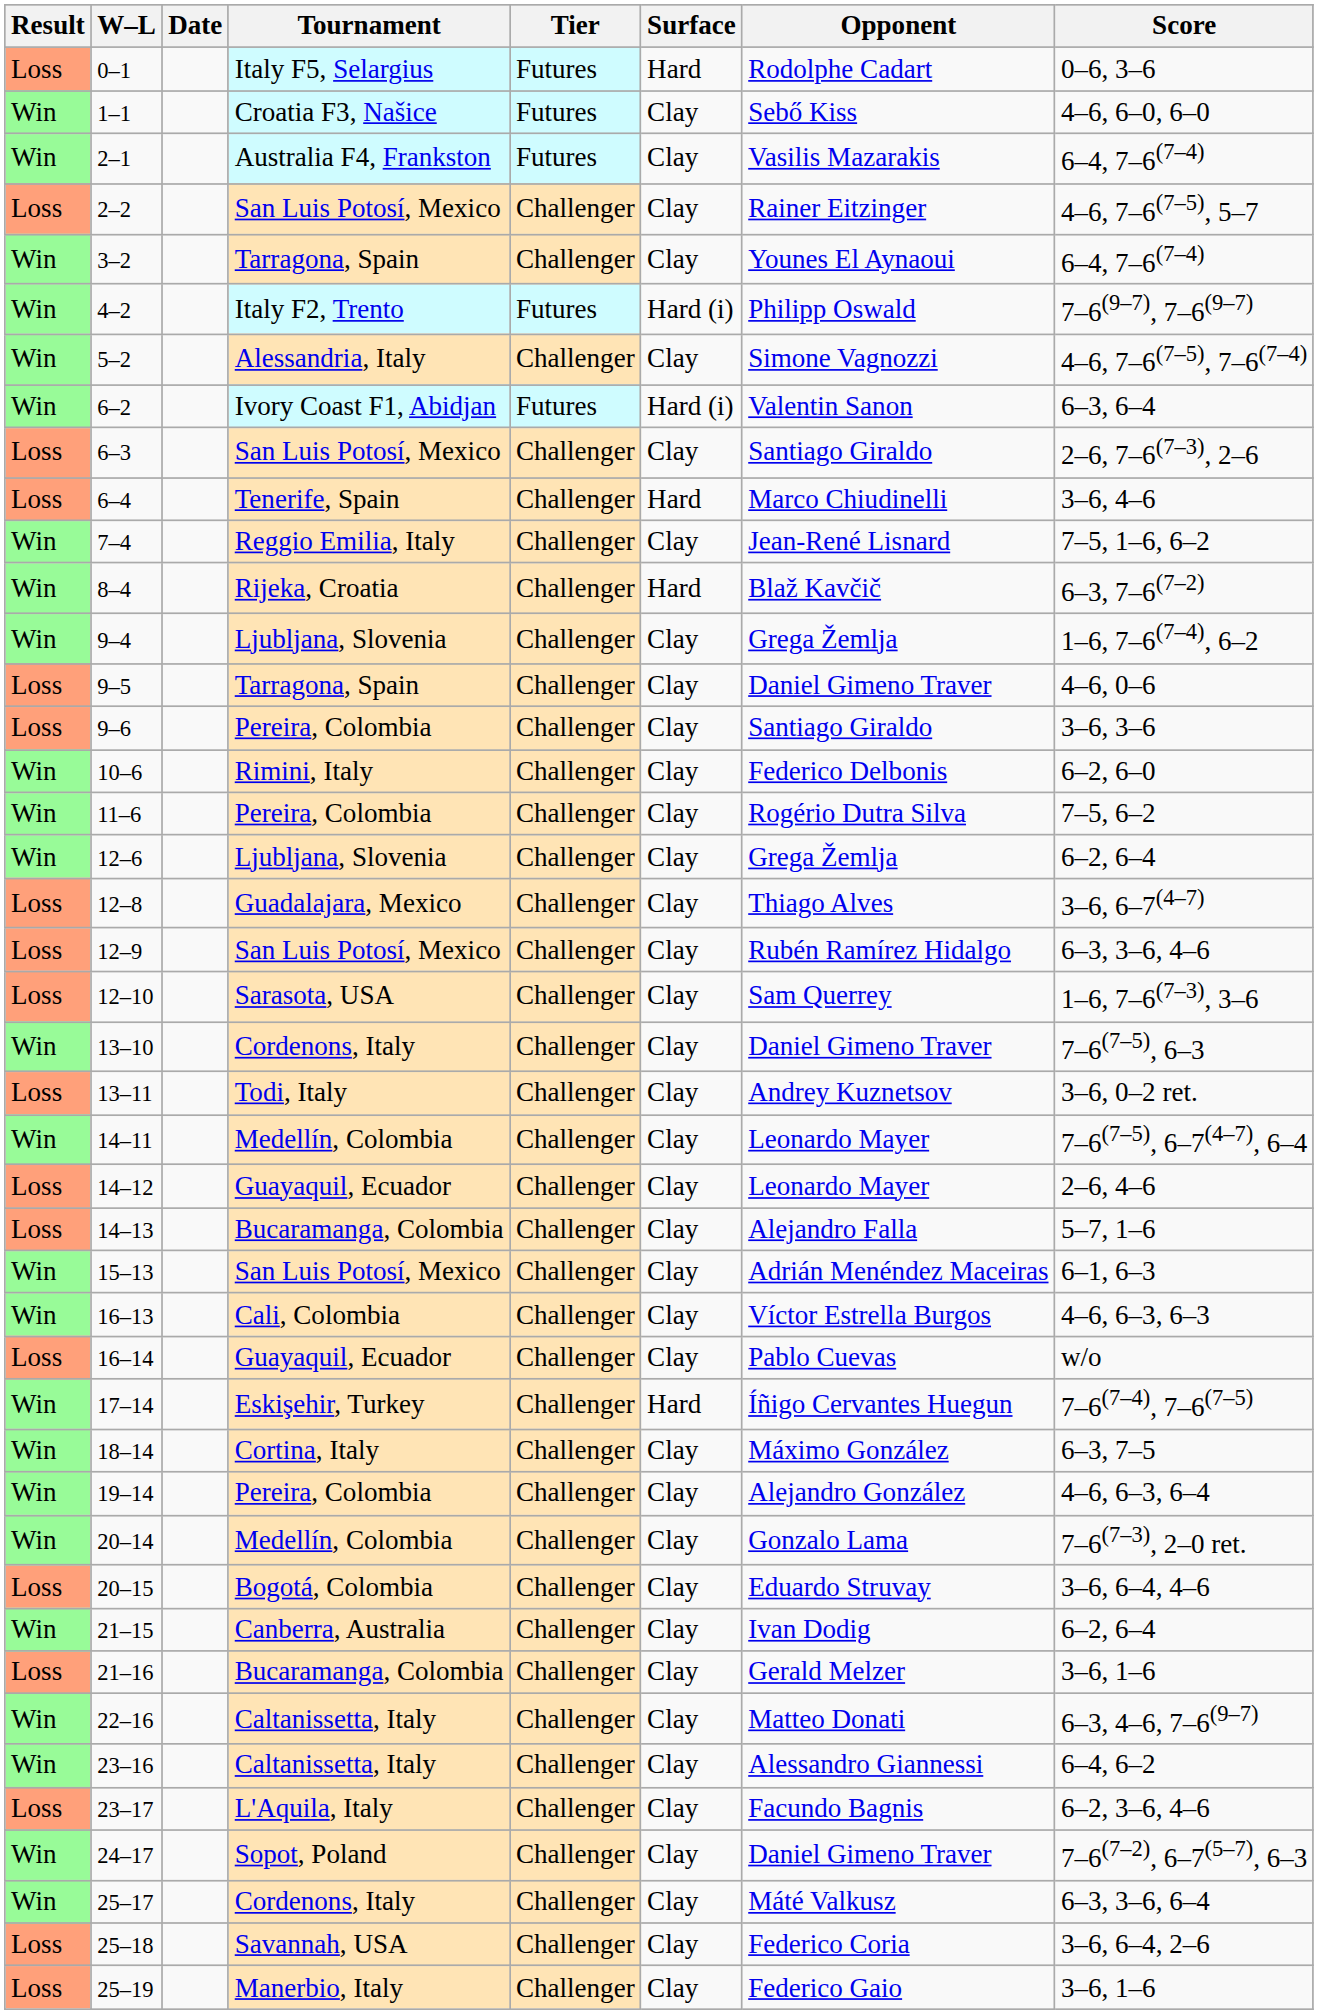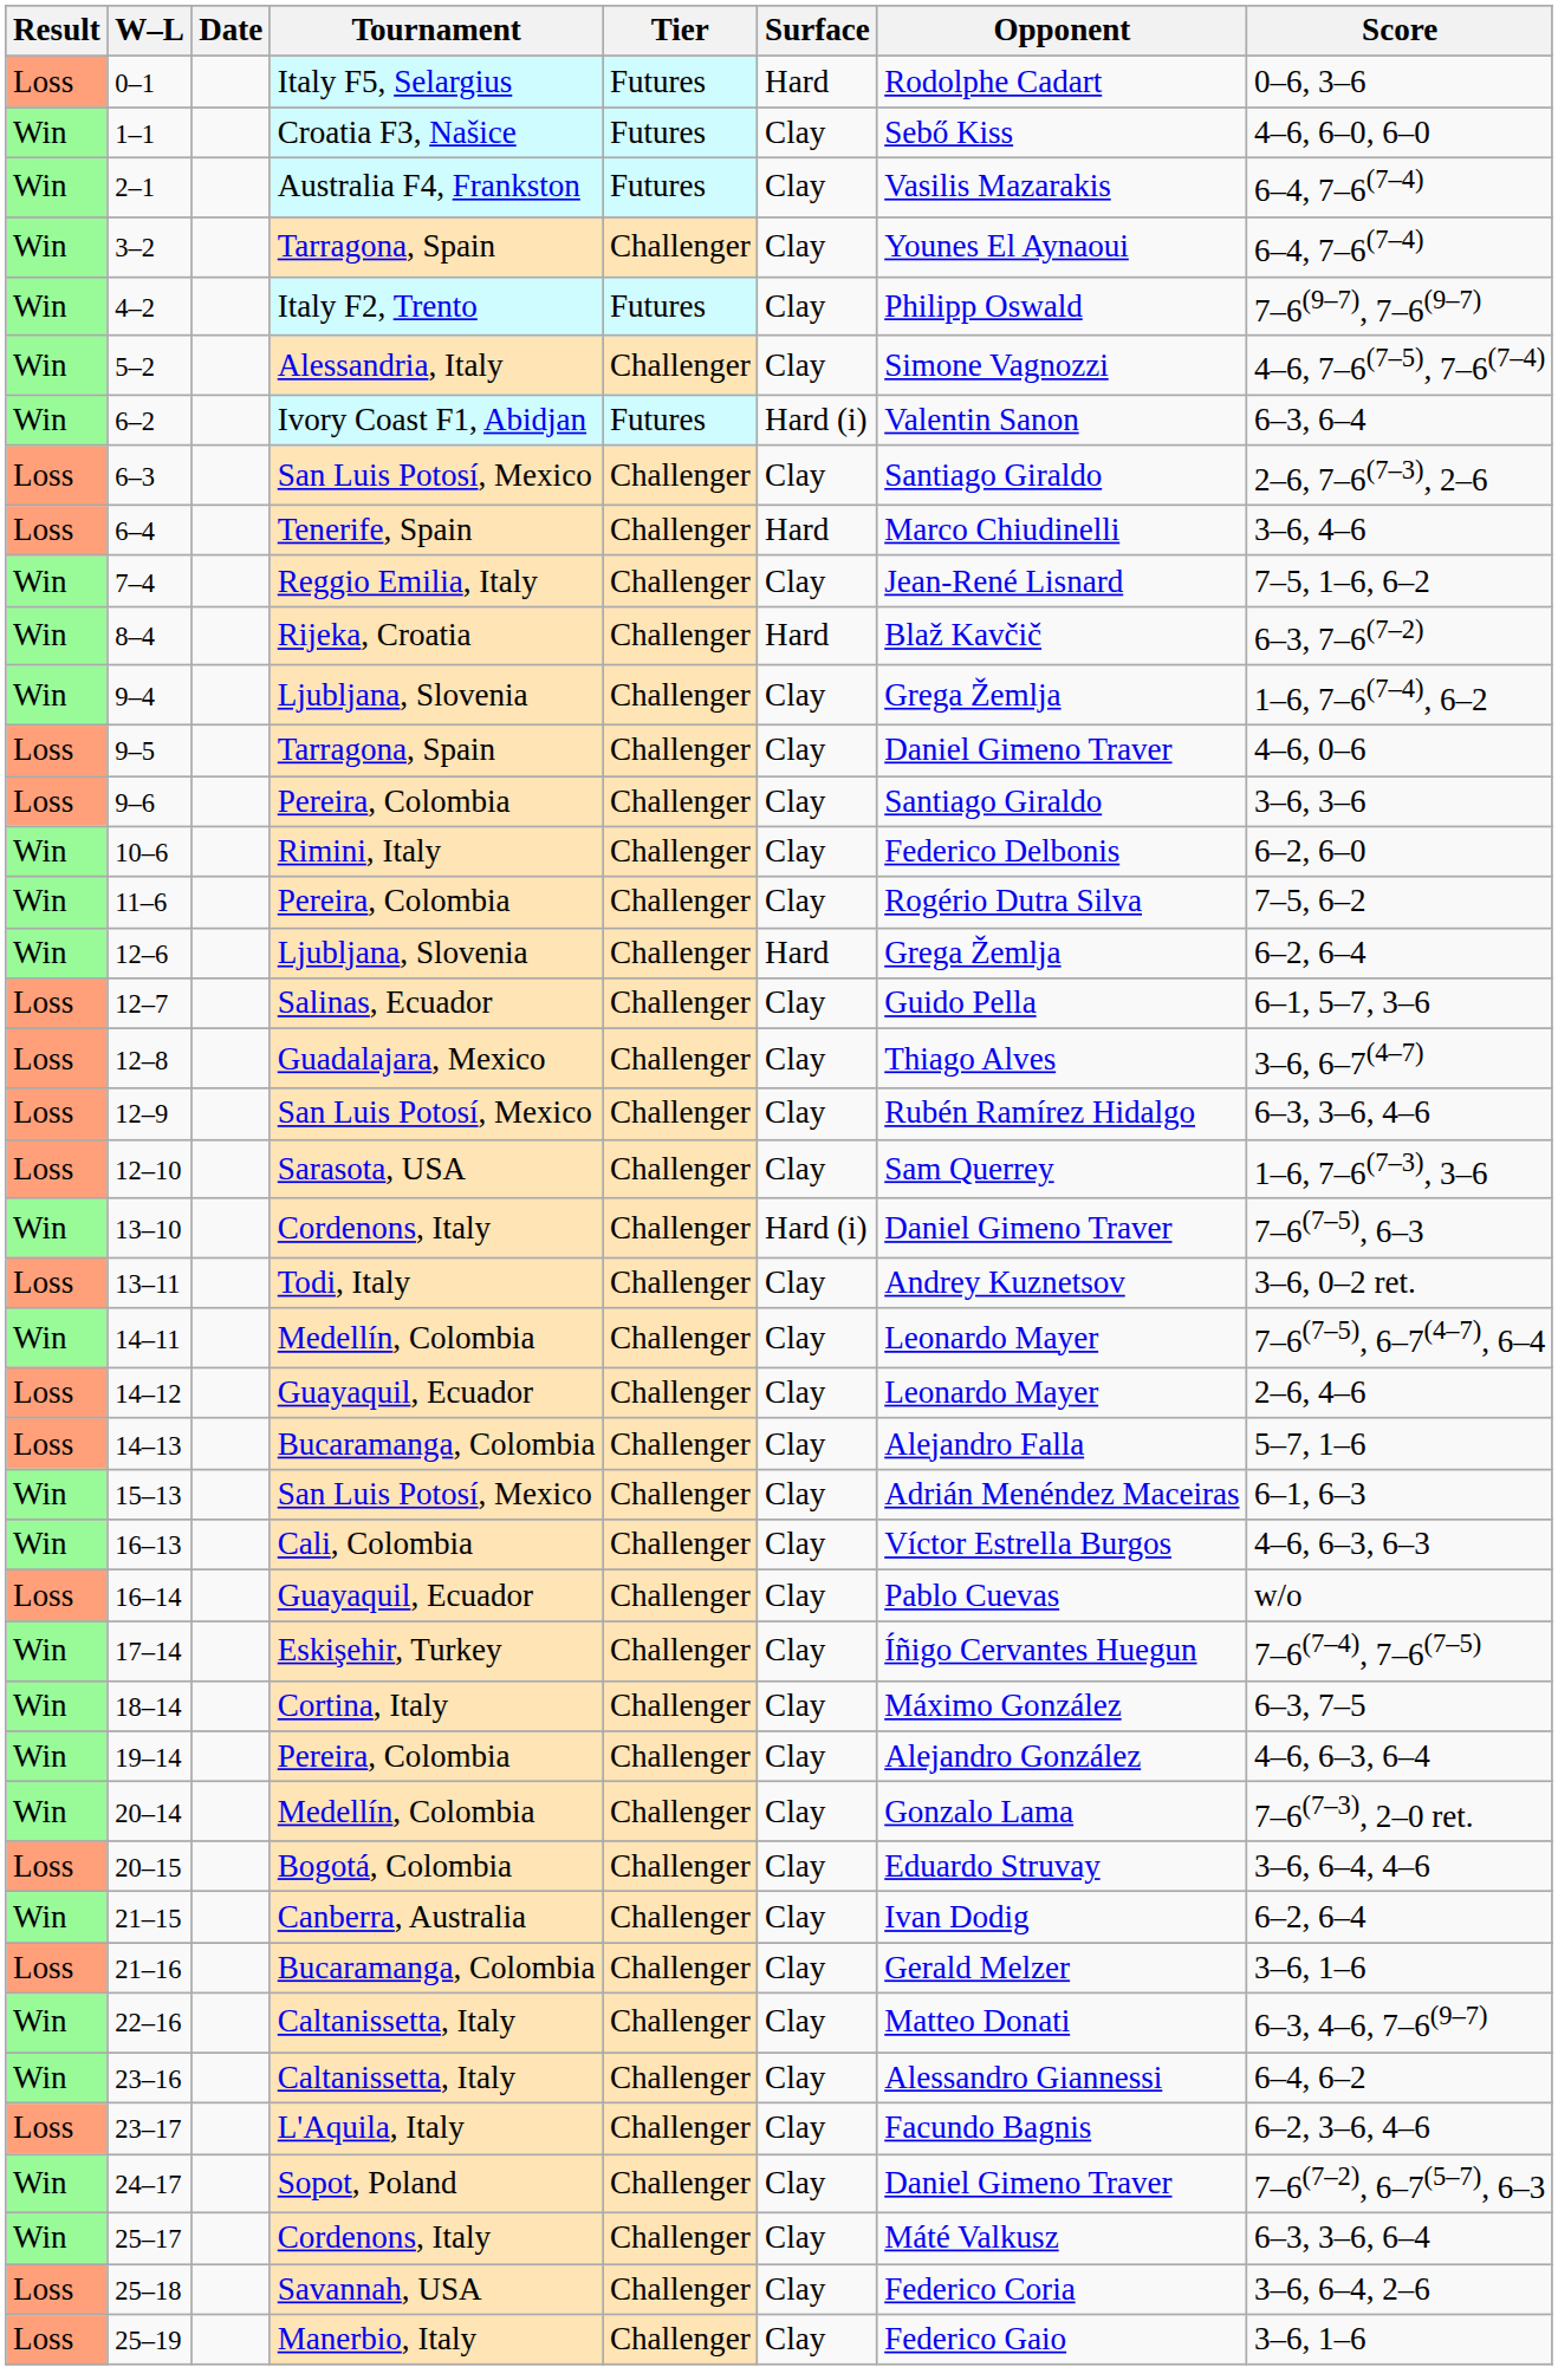- row: Loss | 2–2 | San Luis Potosí, Mexico | Challenger | Clay | Rainer Eitzinger | 4–6, 7–6(7–5), 5–7
4–2 | Surface: Hard (i) -> Clay
12–6 | Surface: Clay -> Hard
+ row: Loss | 12–7 | Salinas, Ecuador | Challenger | Clay | Guido Pella | 6–1, 5–7, 3–6
13–10 | Surface: Clay -> Hard (i)
17–14 | Surface: Hard -> Clay
